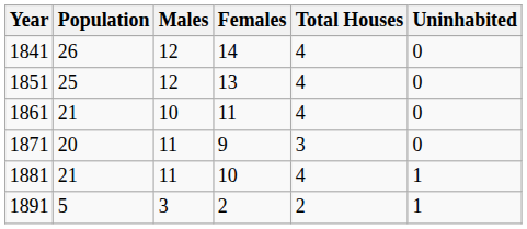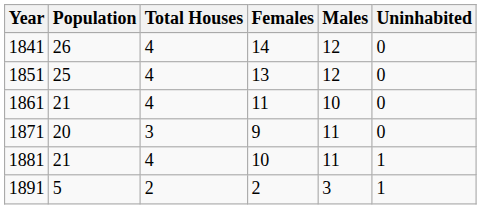columns swapped: Males <-> Total Houses
